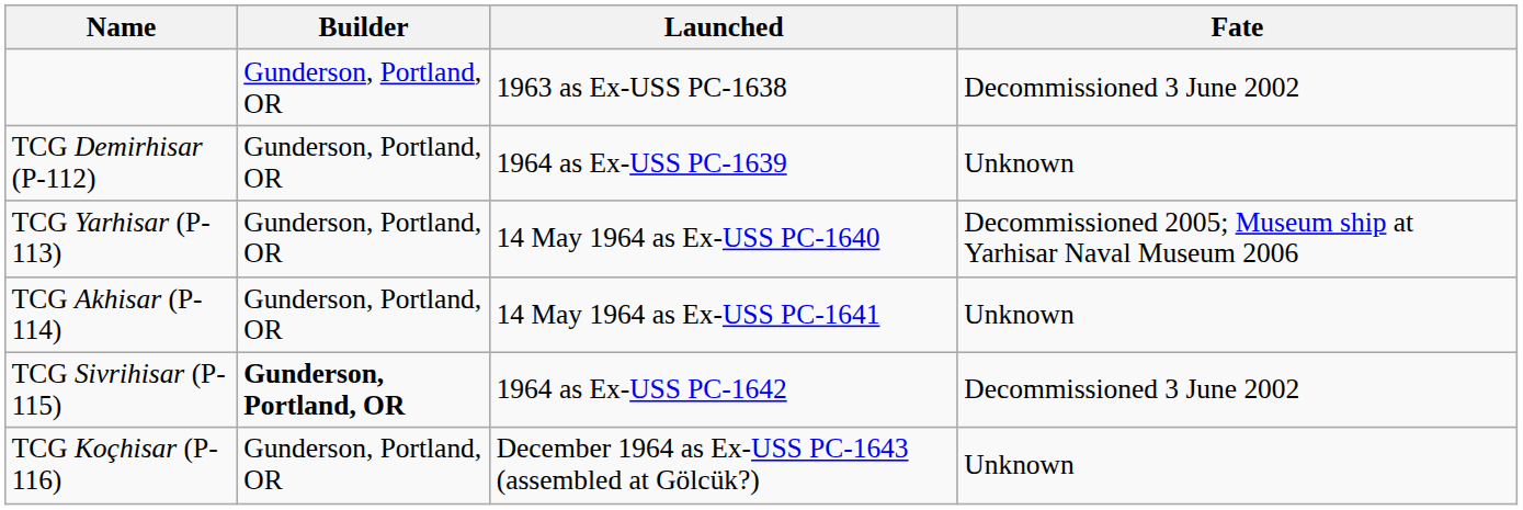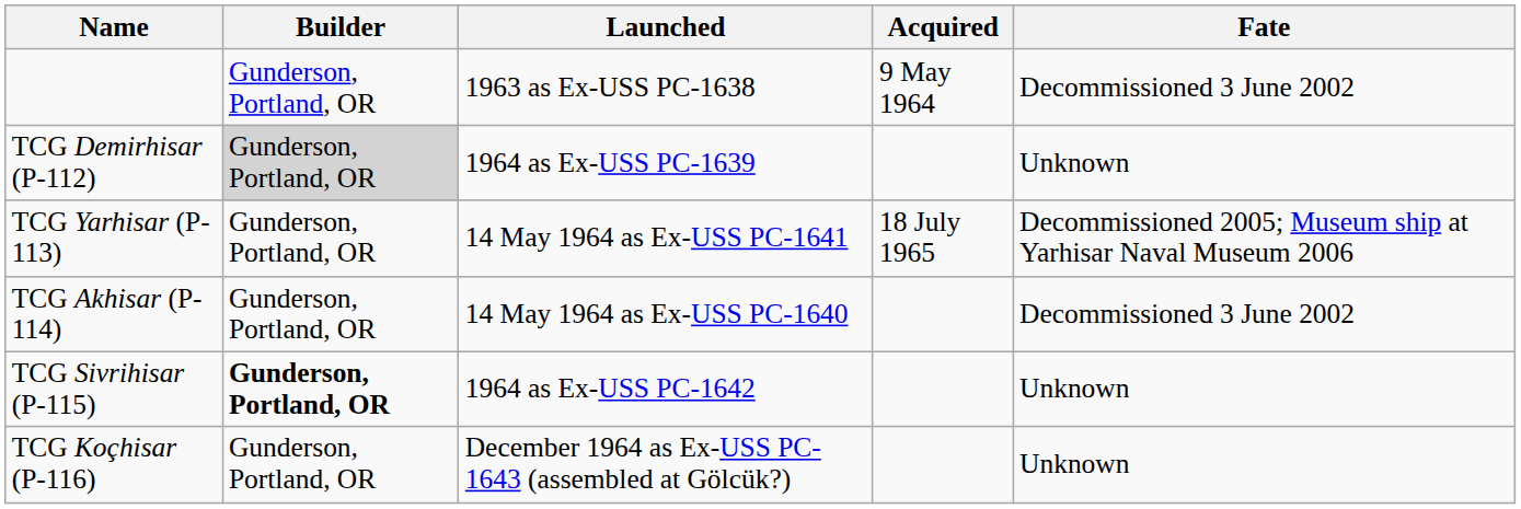+ column: Acquired | 9 May 1964 | 18 July 1965
TCG Demirhisar (P-112) | Builder: no background -> lightgrey background
TCG Yarhisar (P-113) | Launched: 14 May 1964 as Ex-USS PC-1640 -> 14 May 1964 as Ex-USS PC-1641
TCG Akhisar (P-114) | Launched: 14 May 1964 as Ex-USS PC-1641 -> 14 May 1964 as Ex-USS PC-1640
TCG Akhisar (P-114) | Fate: Unknown -> Decommissioned 3 June 2002
TCG Sivrihisar (P-115) | Fate: Decommissioned 3 June 2002 -> Unknown
